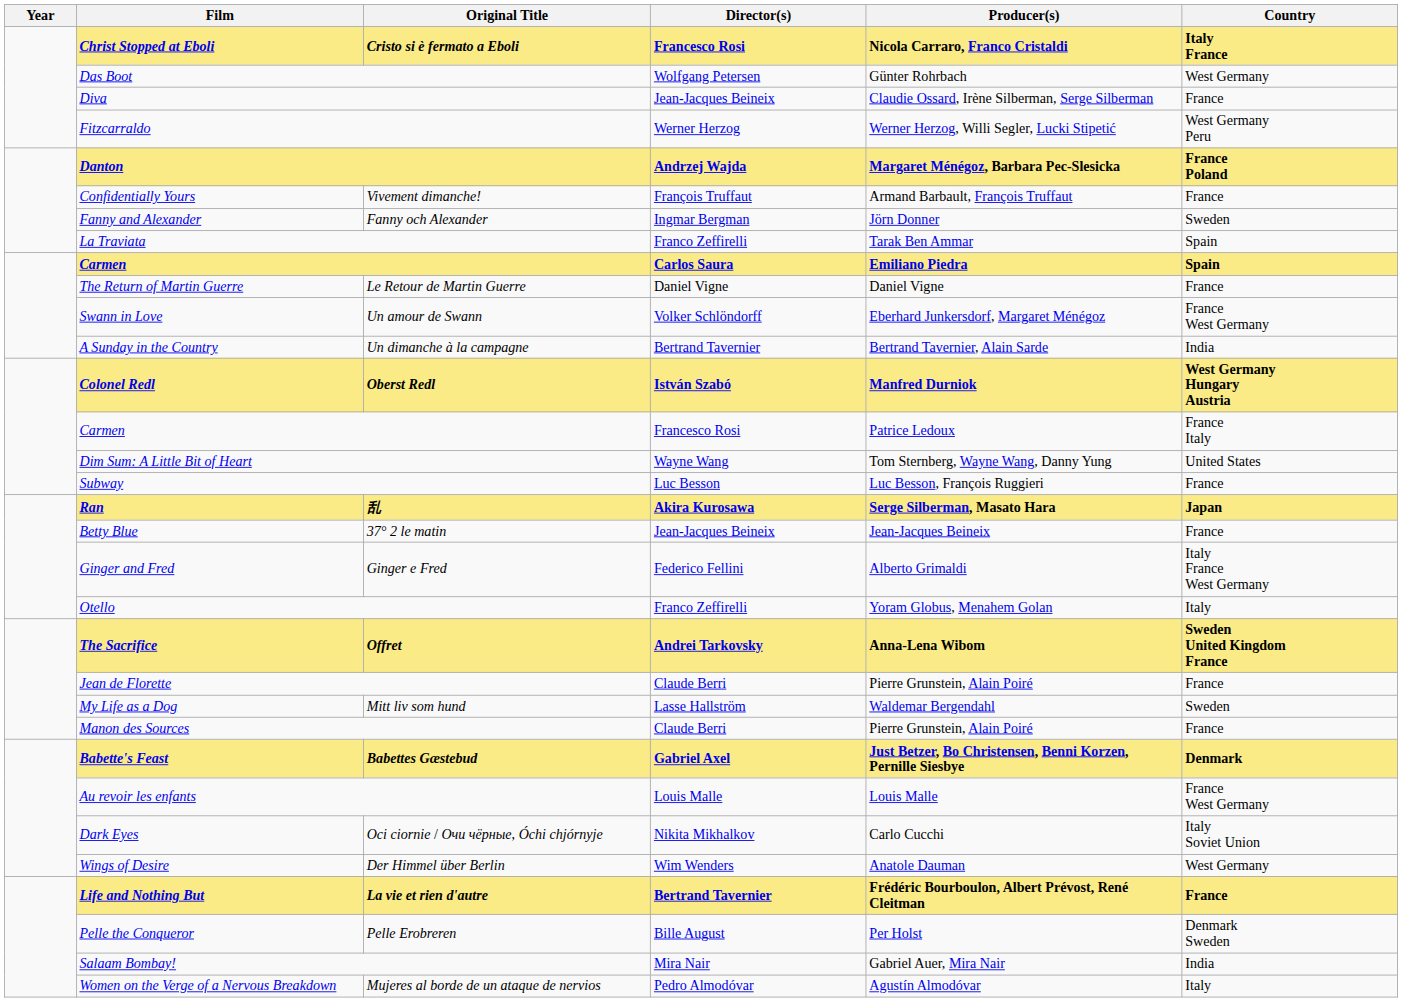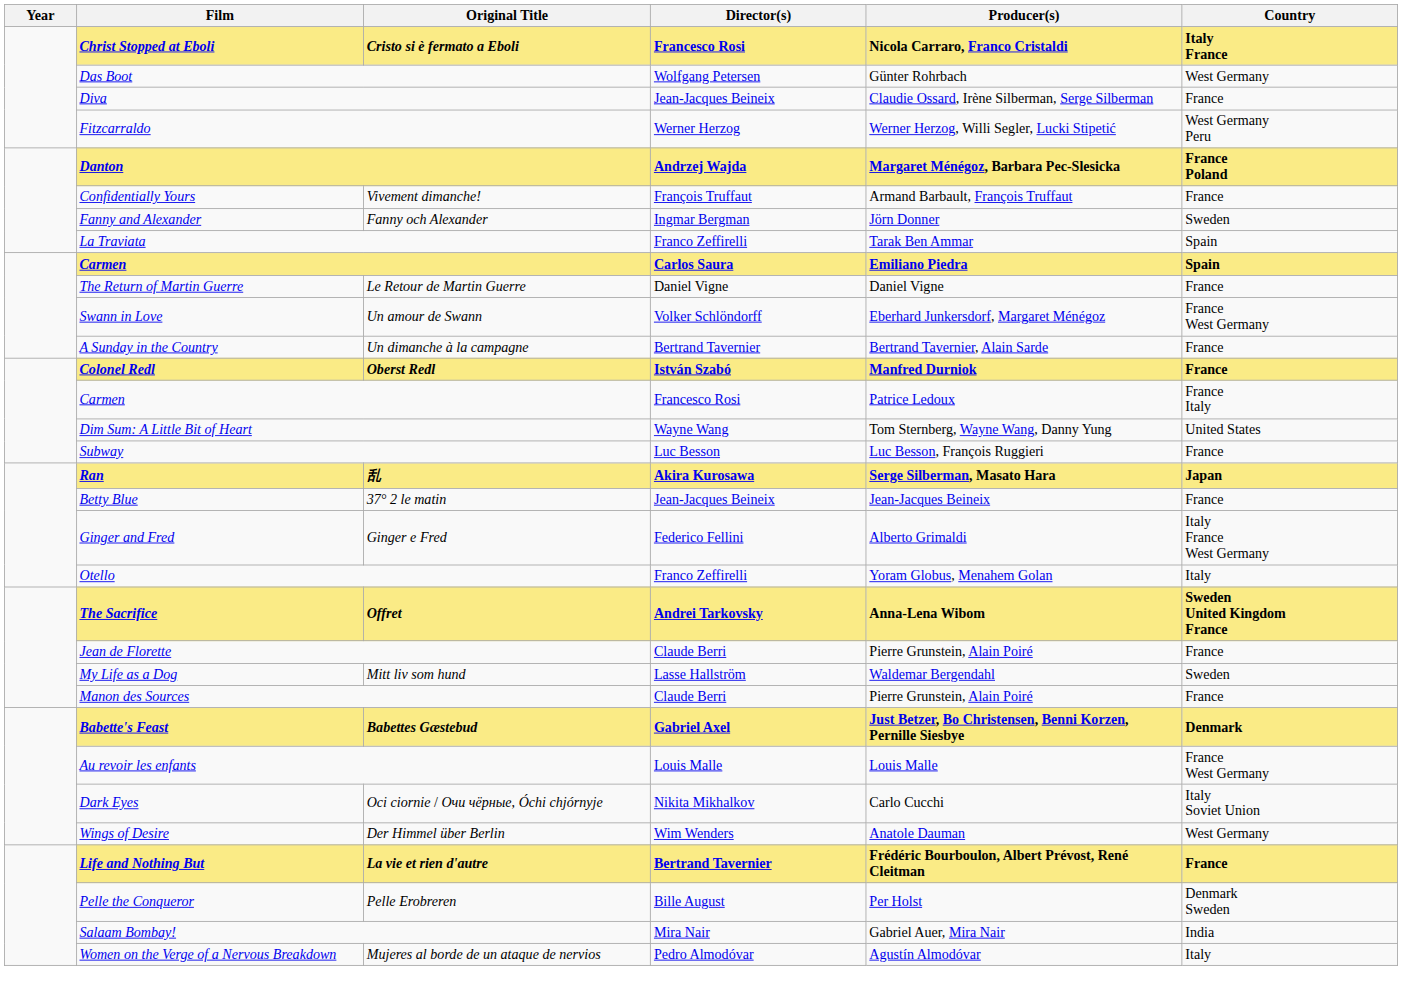A Sunday in the Country | Country: India -> France
Colonel Redl | Country: West Germany Hungary Austria -> France
